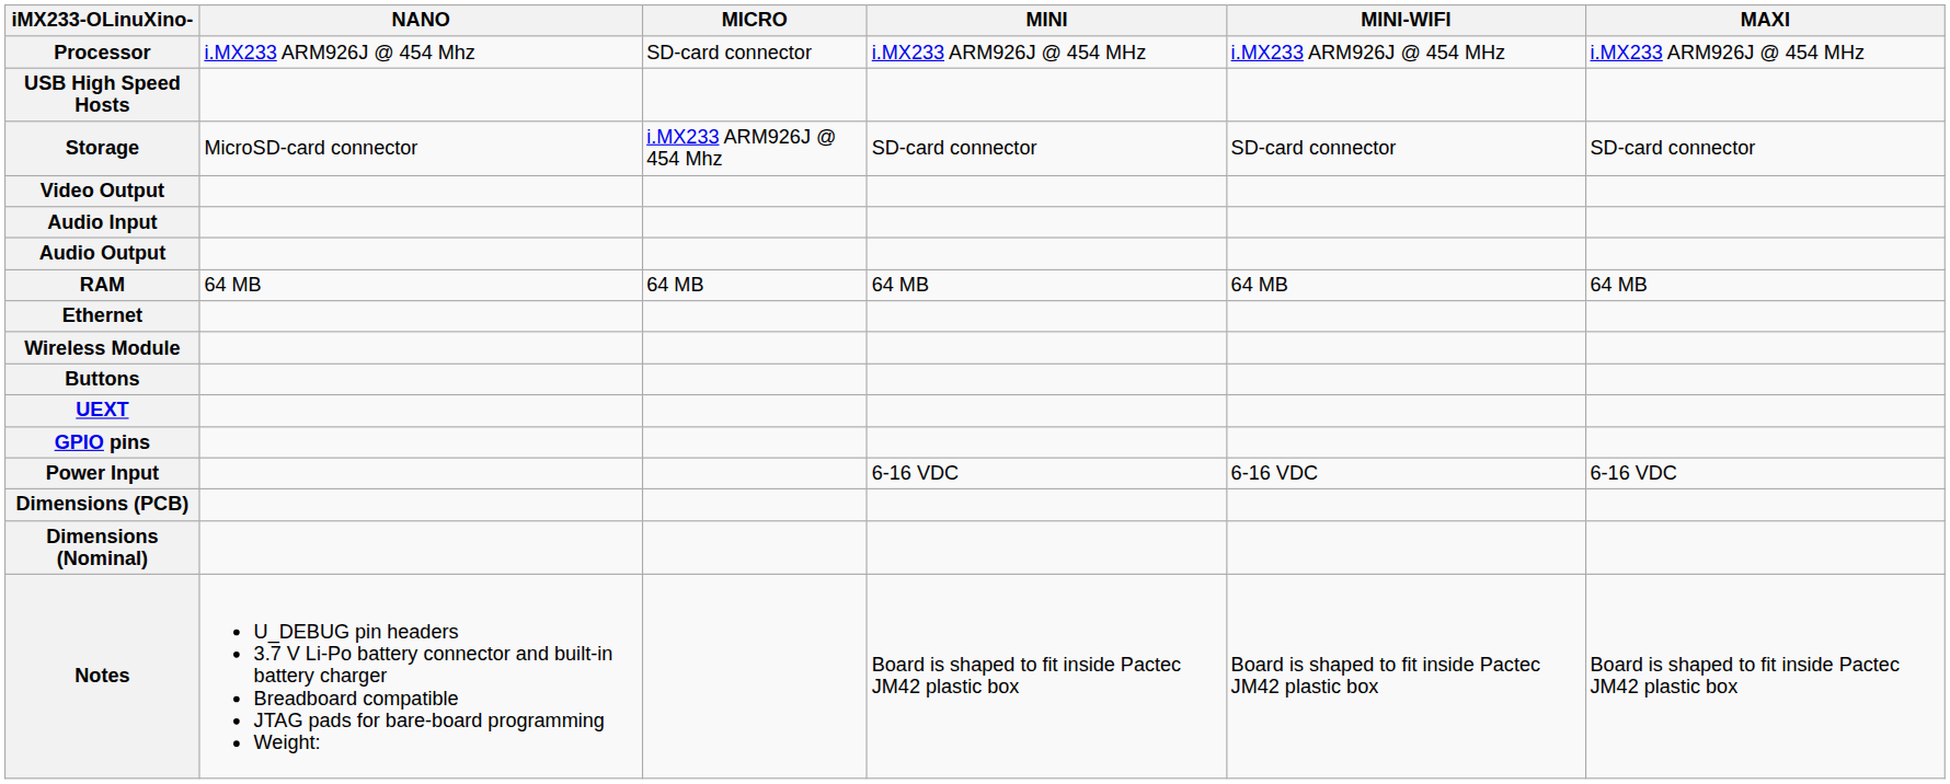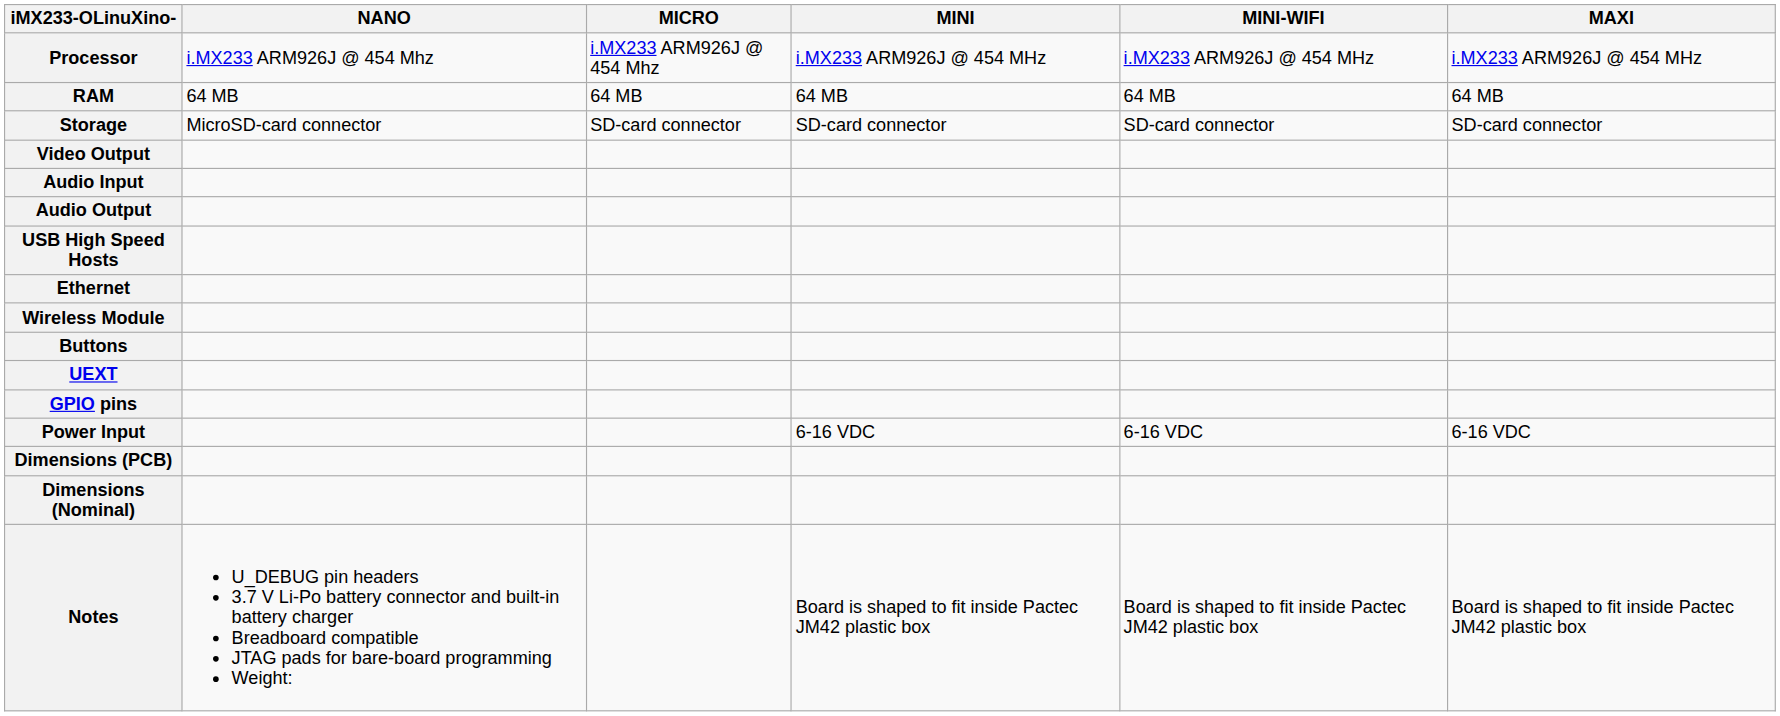Processor | MICRO: SD-card connector -> i.MX233 ARM926J @ 454 Mhz
rows swapped: RAM <-> USB High Speed Hosts
Storage | MICRO: i.MX233 ARM926J @ 454 Mhz -> SD-card connector
